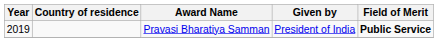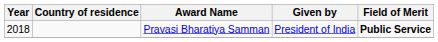Pravasi Bharatiya Samman | Year: 2019 -> 2018
